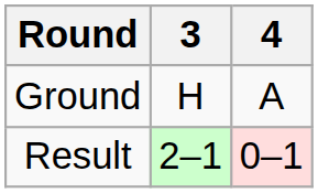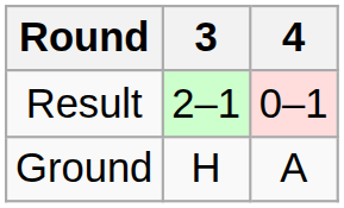rows swapped: Ground <-> Result
